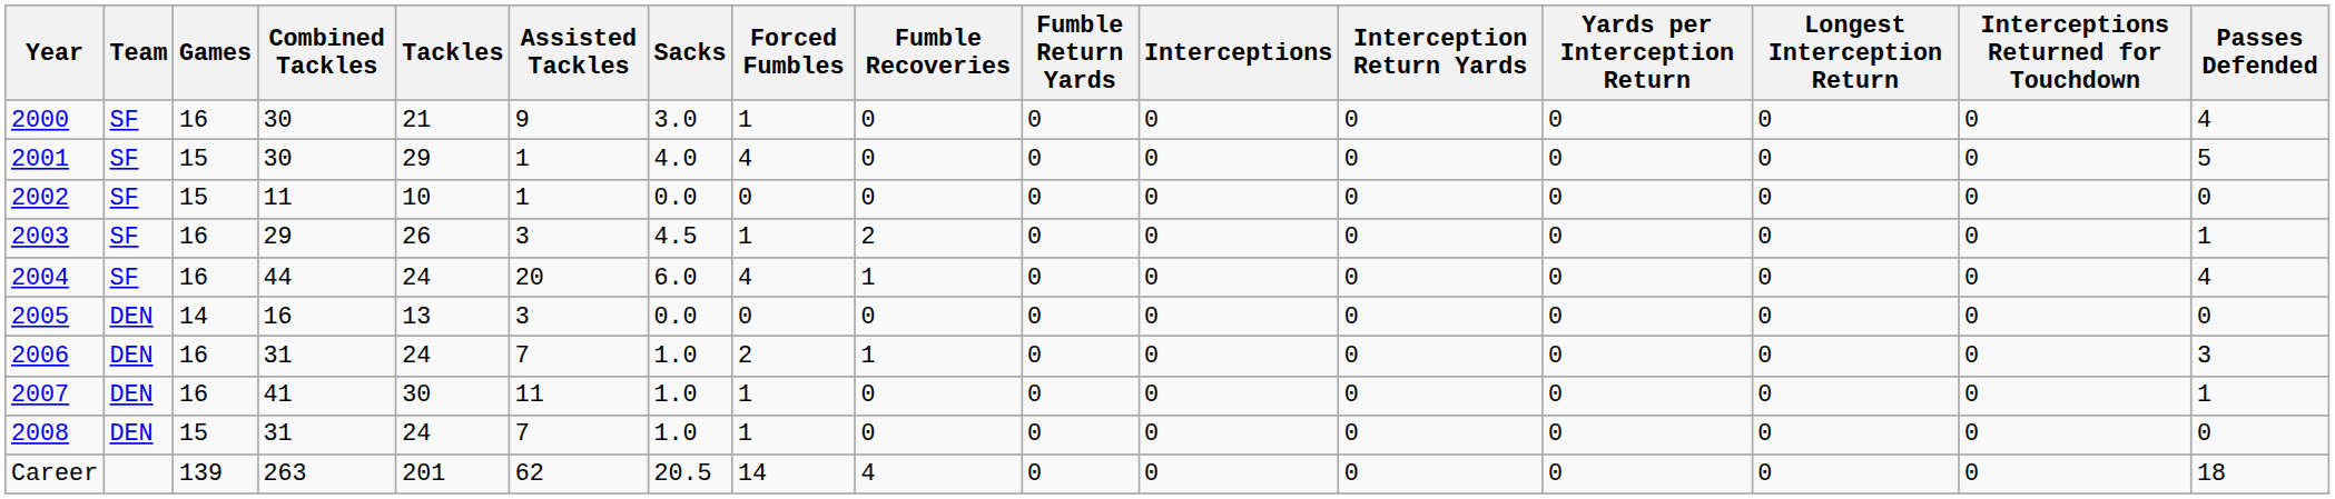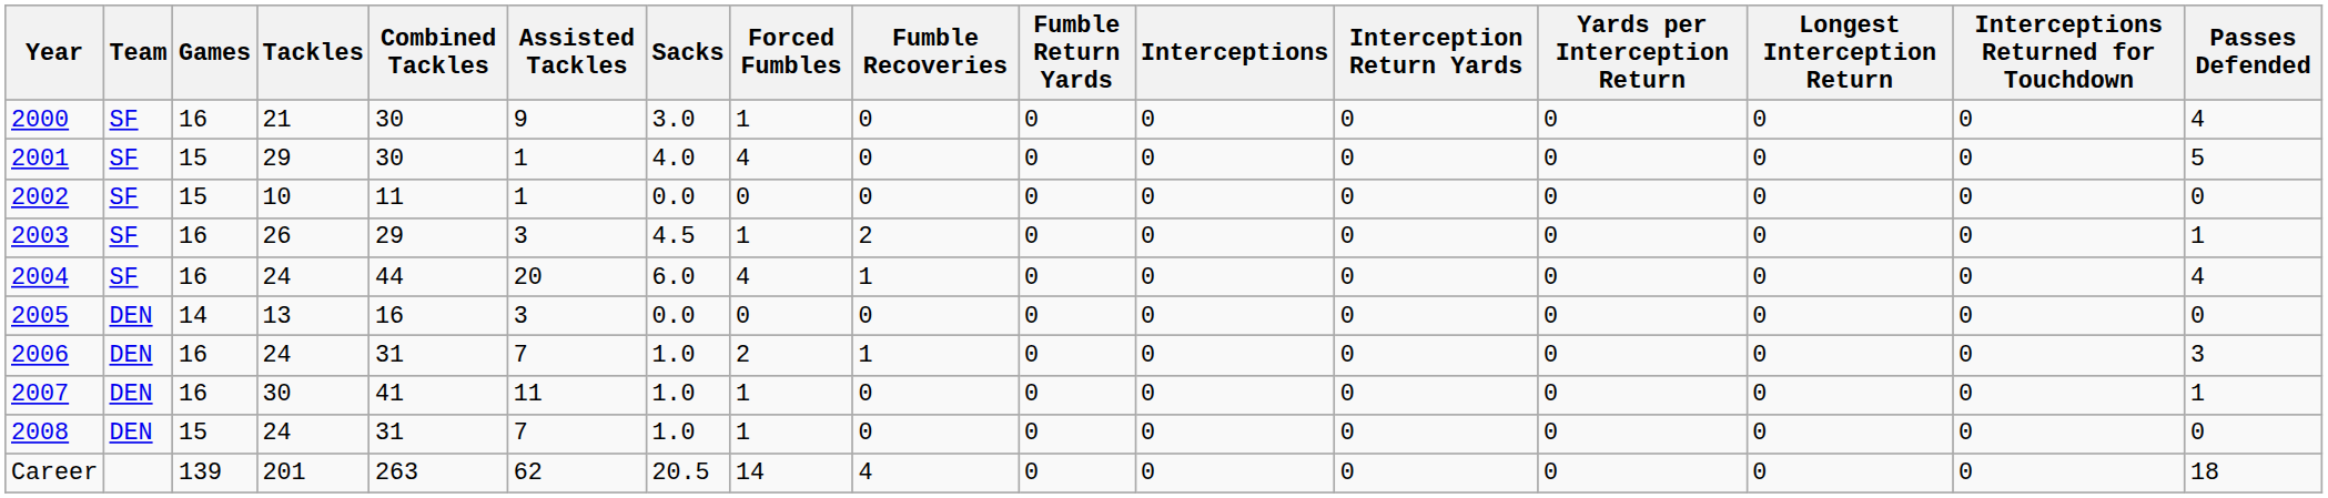columns swapped: Combined Tackles <-> Tackles
